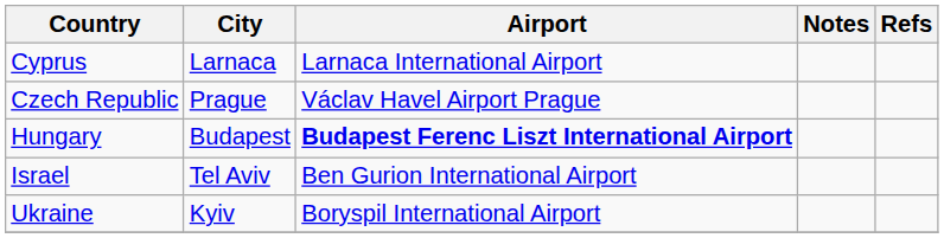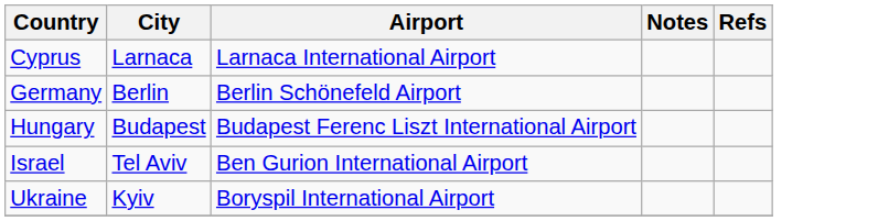- row: Czech Republic | Prague | Václav Havel Airport Prague
+ row: Germany | Berlin | Berlin Schönefeld Airport
Hungary | Airport: bold -> normal
